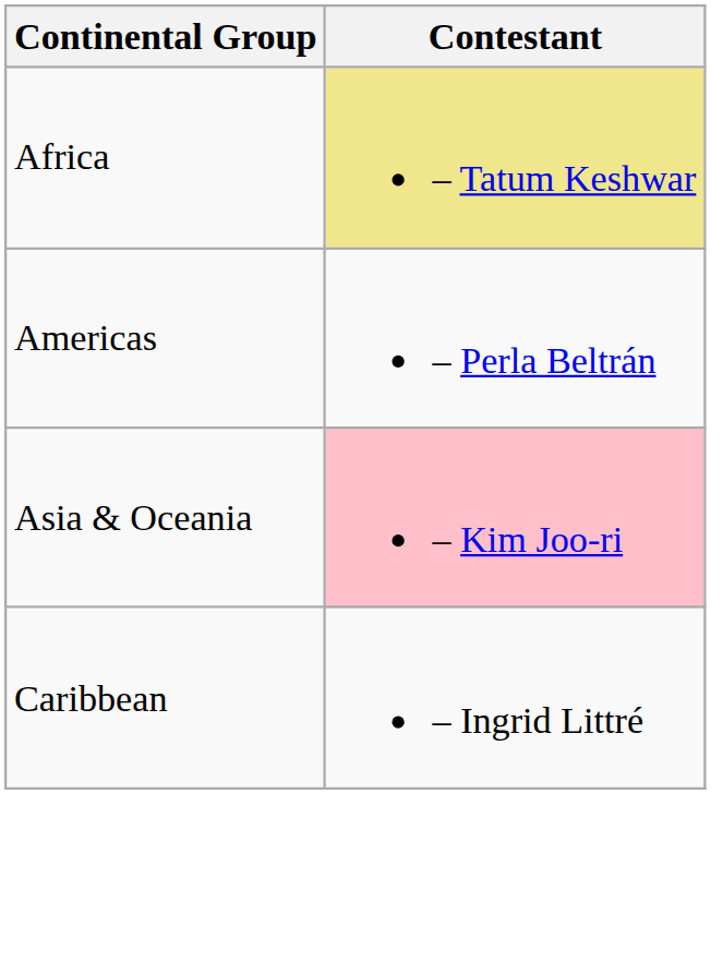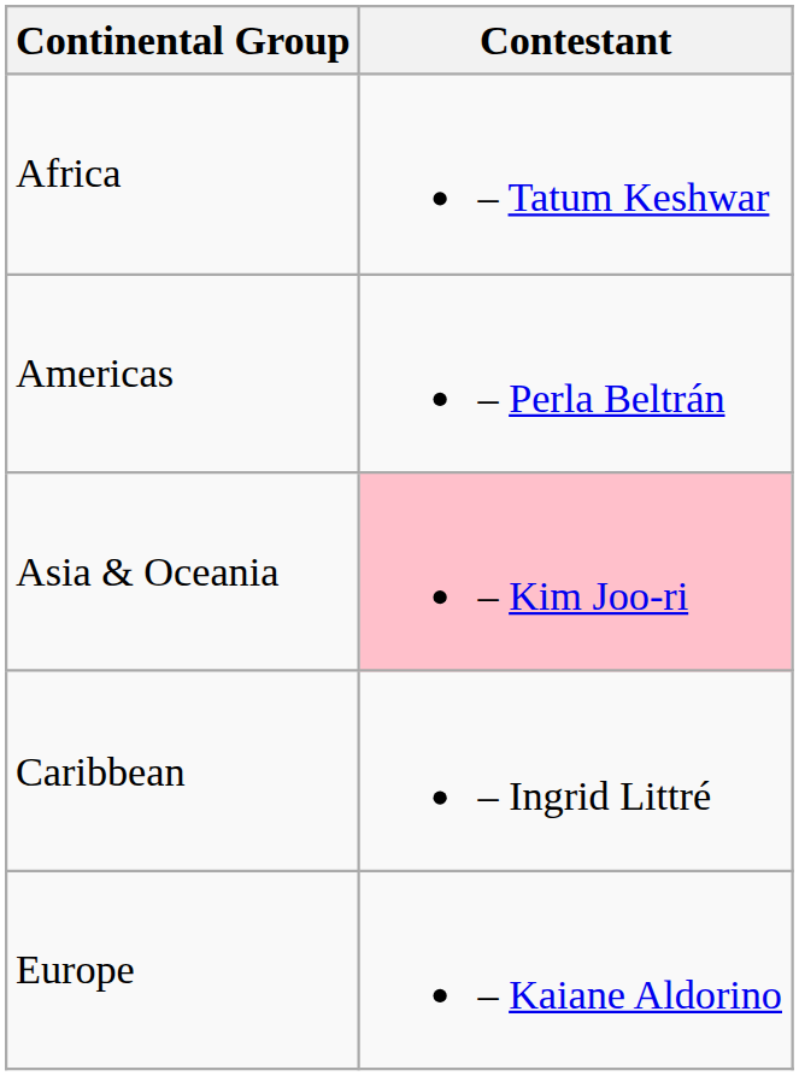Africa | Contestant: khaki background -> no background
+ row: Europe | – Kaiane Aldorino
